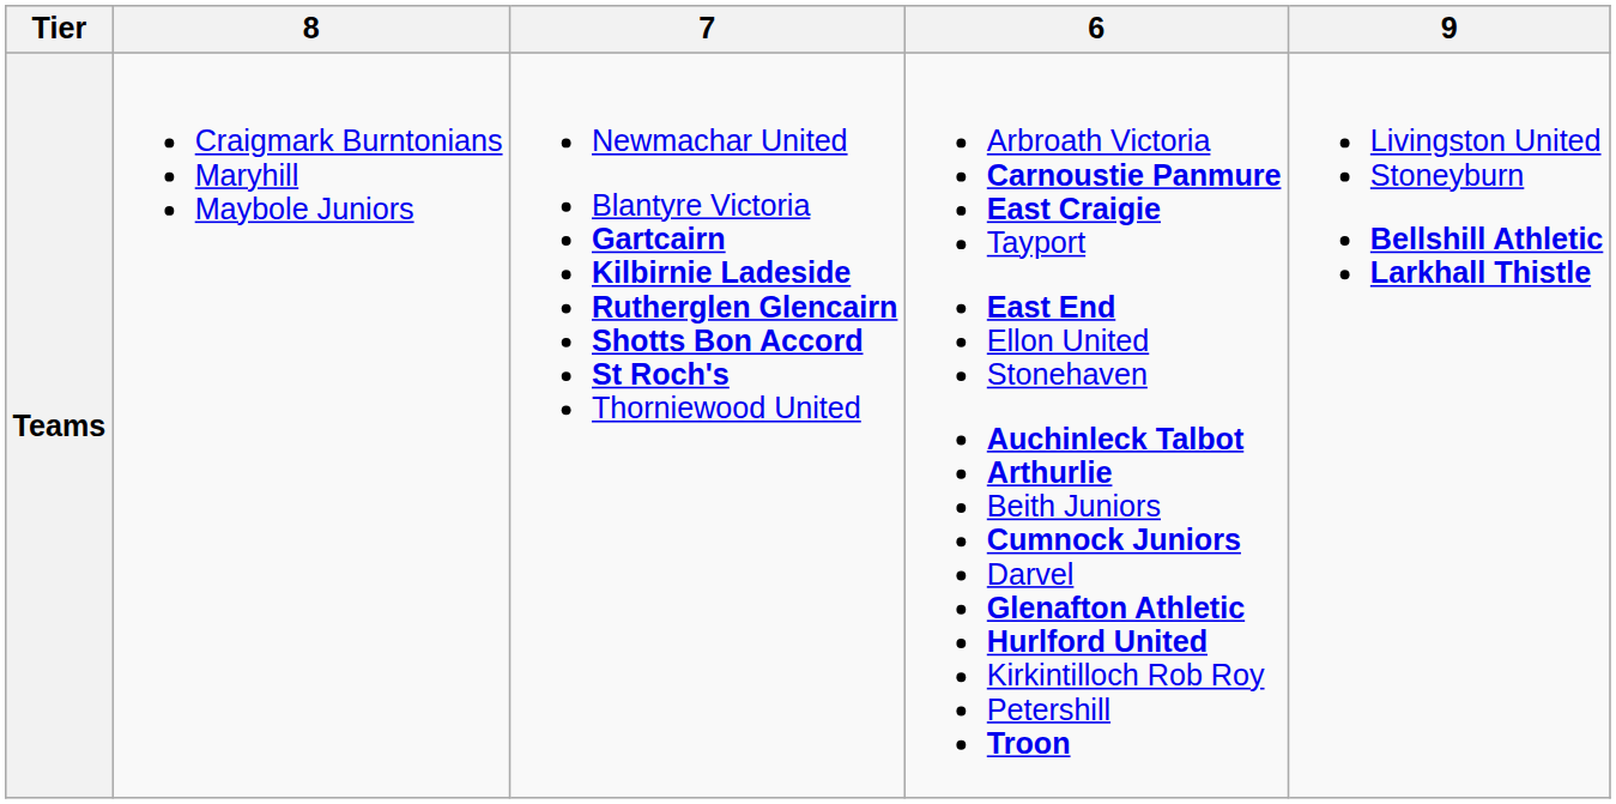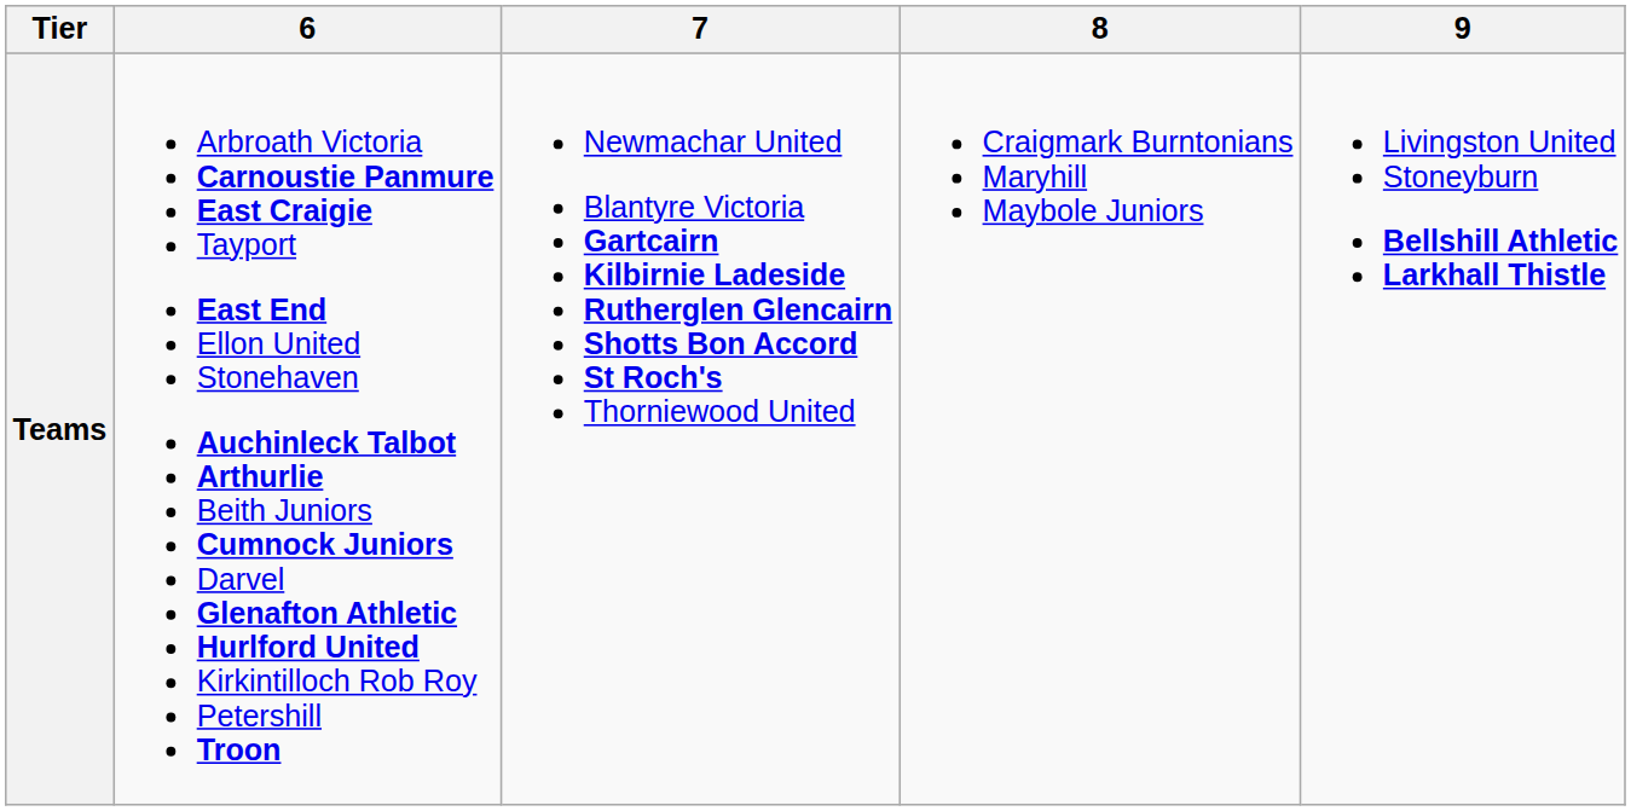columns swapped: 6 <-> 8
